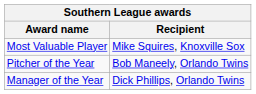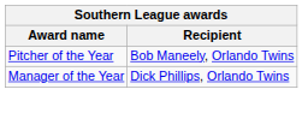- row: Most Valuable Player | Mike Squires, Knoxville Sox
